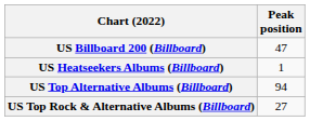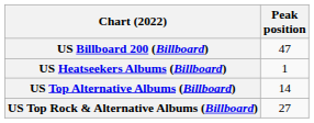US Top Alternative Albums (Billboard) | Peak position: 94 -> 14
